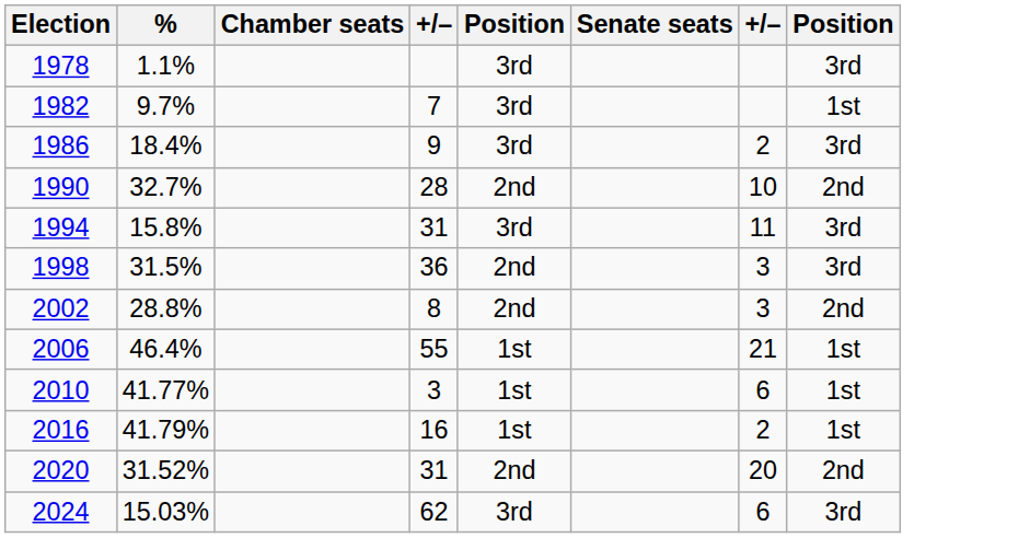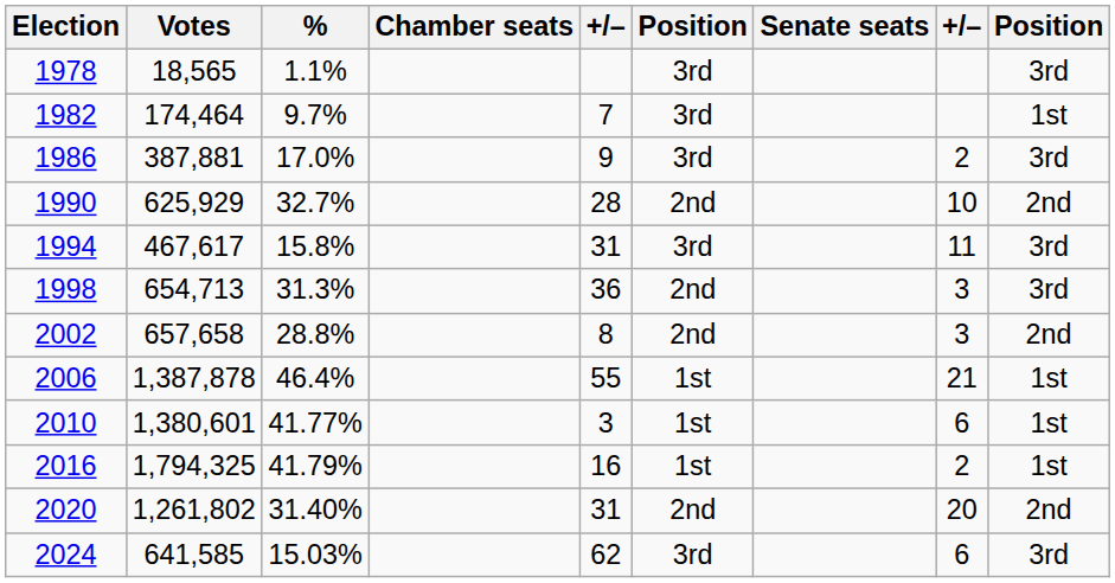+ column: Votes | 18,565 | 174,464 | 387,881 | 625,929 | 467,617 | 654,713 | 657,658 | 1,387,878 | 1,380,601 | 1,794,325 | 1,261,802 | 641,585
1986 | %: 18.4% -> 17.0%
1998 | %: 31.5% -> 31.3%
2020 | %: 31.52% -> 31.40%
